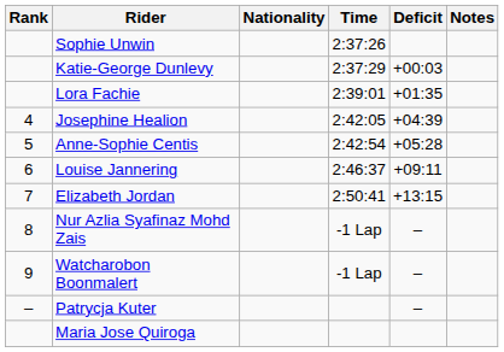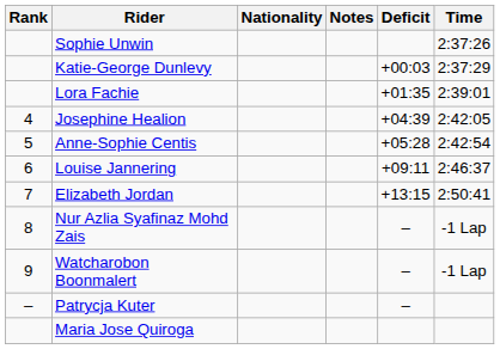columns swapped: Time <-> Notes
